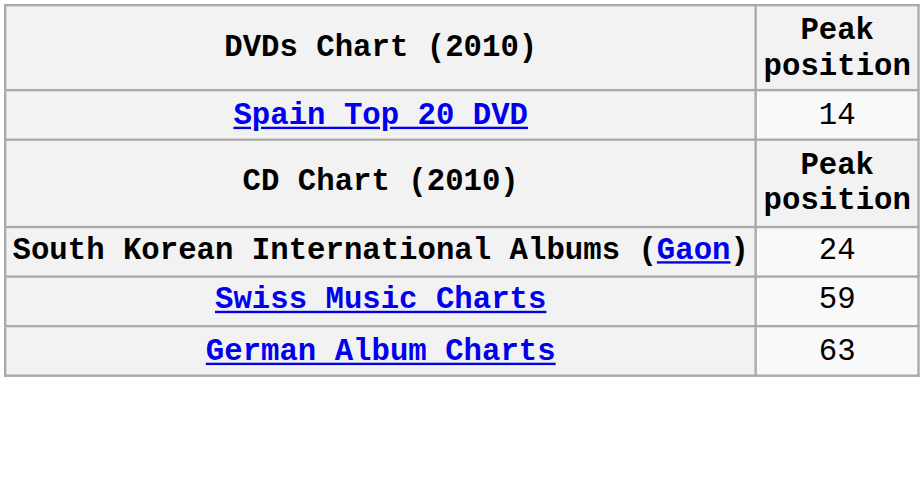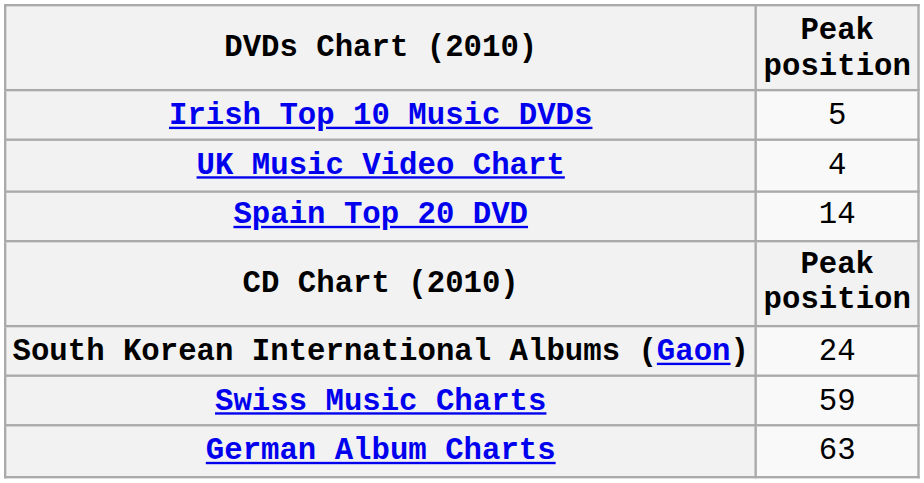+ row: Irish Top 10 Music DVDs | 5
+ row: UK Music Video Chart | 4
